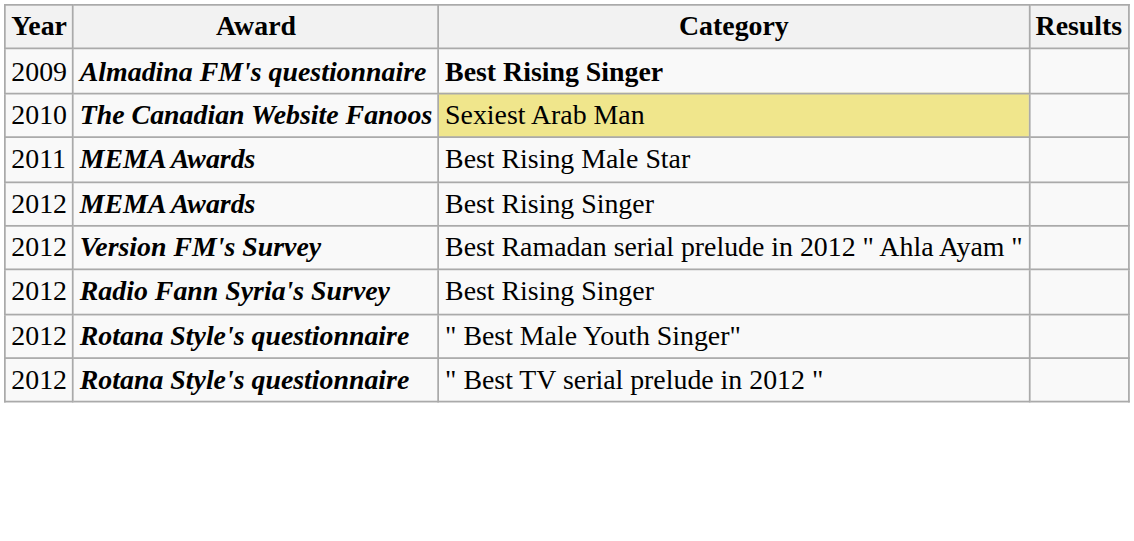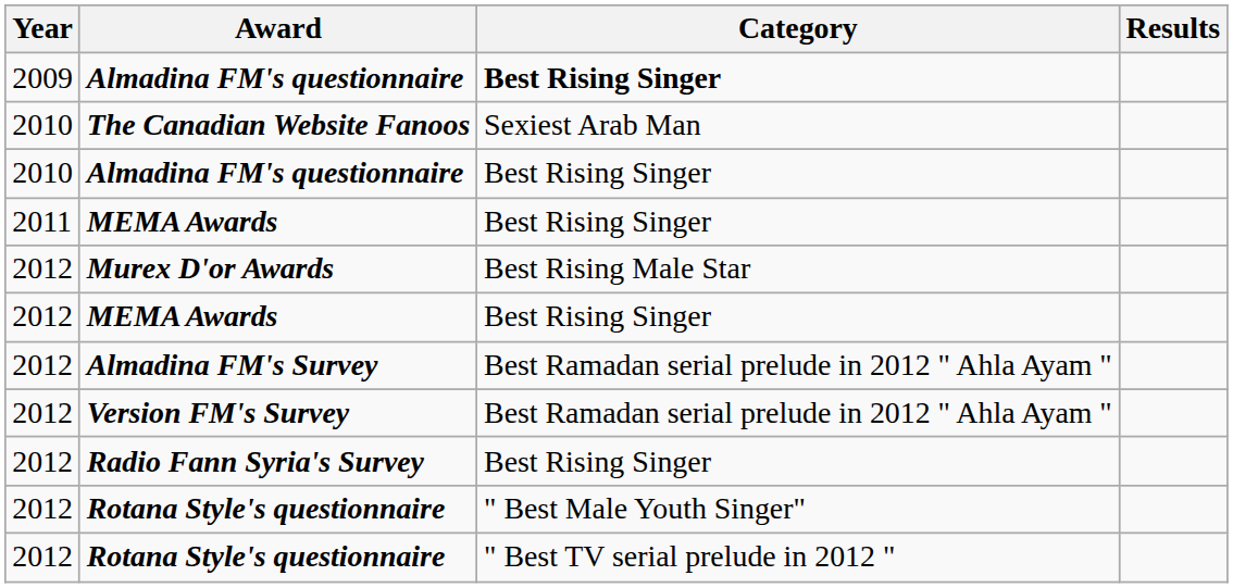The Canadian Website Fanoos | Category: khaki background -> no background
+ row: 2010 | Almadina FM's questionnaire | Best Rising Singer
2011 / MEMA Awards | Category: Best Rising Male Star -> Best Rising Singer
+ row: 2012 | Murex D'or Awards | Best Rising Male Star
+ row: 2012 | Almadina FM's Survey | Best Ramadan serial prelude in 2012 " Ahla Ayam "
